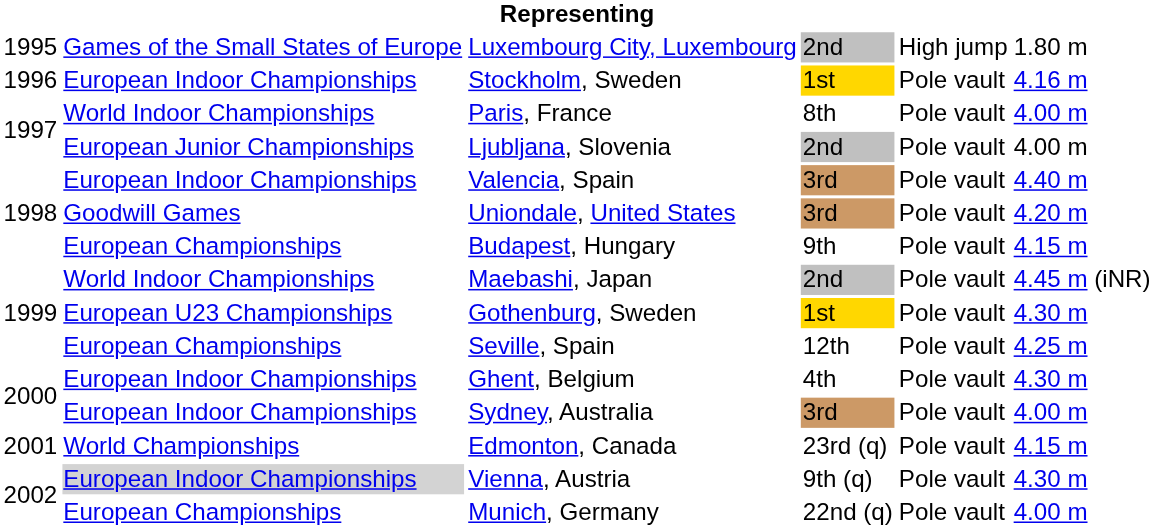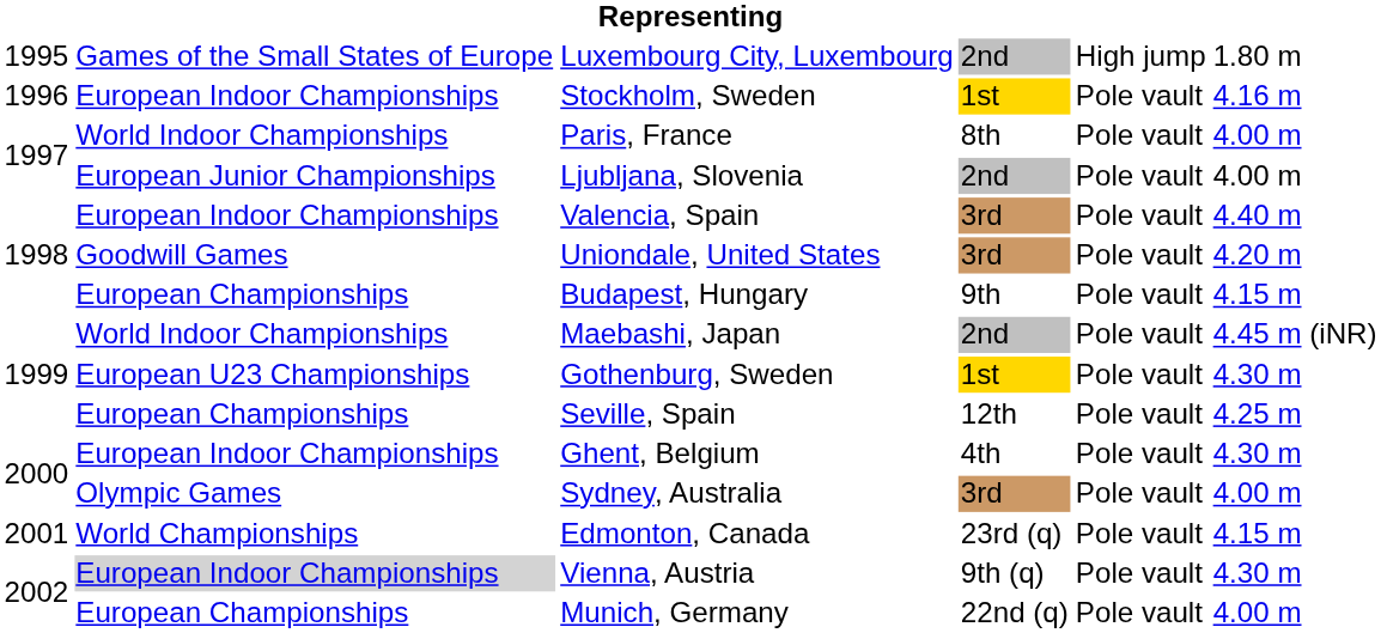Sydney, Australia | column 2: European Indoor Championships -> Olympic Games
